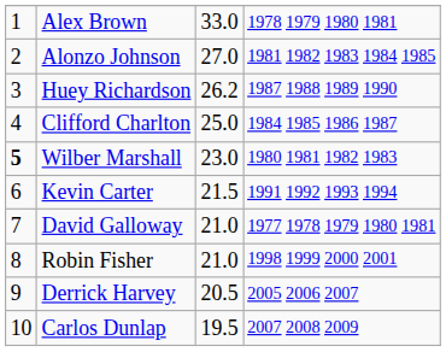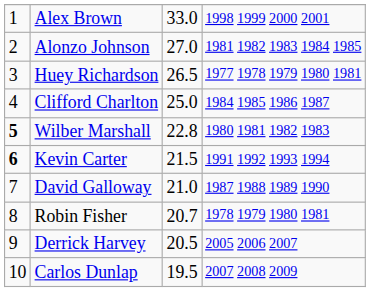Alex Brown | column 4: 1978 1979 1980 1981 -> 1998 1999 2000 2001
Huey Richardson | column 3: 26.2 -> 26.5
Huey Richardson | column 4: 1987 1988 1989 1990 -> 1977 1978 1979 1980 1981
Wilber Marshall | column 3: 23.0 -> 22.8
Kevin Carter | column 1: normal -> bold
David Galloway | column 4: 1977 1978 1979 1980 1981 -> 1987 1988 1989 1990
Robin Fisher | column 3: 21.0 -> 20.7
Robin Fisher | column 4: 1998 1999 2000 2001 -> 1978 1979 1980 1981
